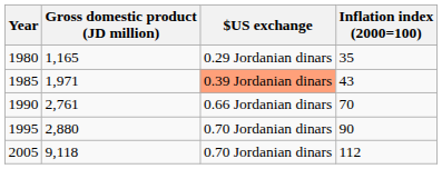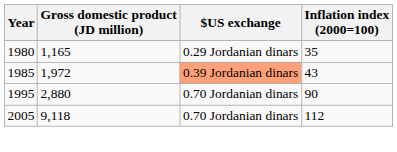1985 | Gross domestic product (JD million): 1,971 -> 1,972
- row: 1990 | 2,761 | 0.66 Jordanian dinars | 70
